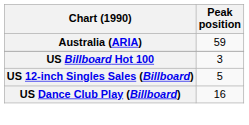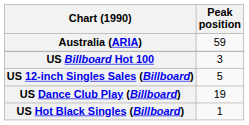US Dance Club Play (Billboard) | Peak position: 16 -> 19
+ row: US Hot Black Singles (Billboard) | 1
